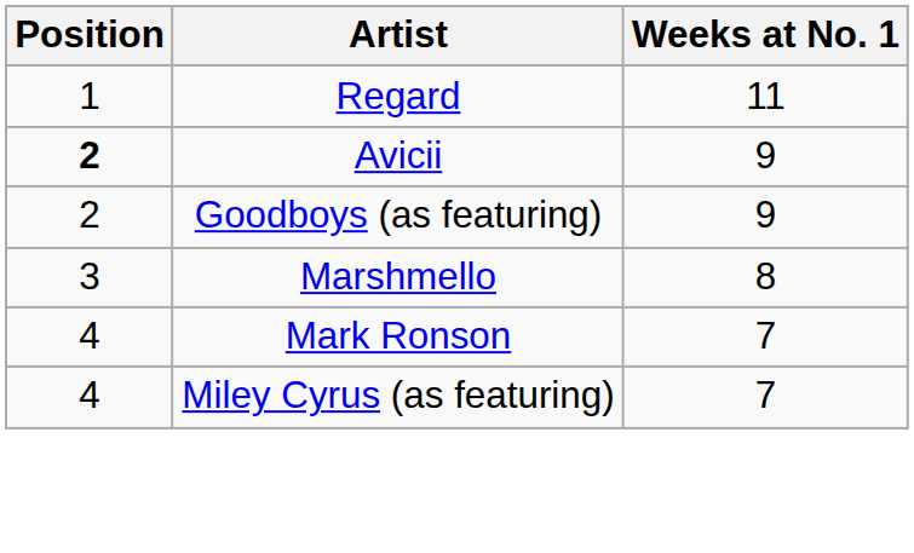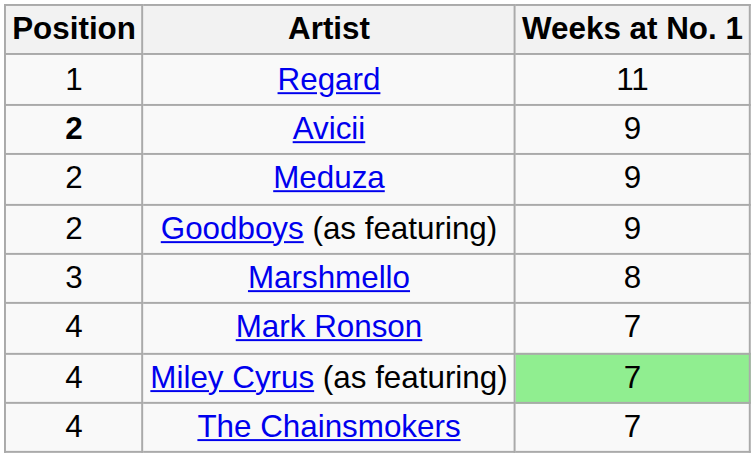+ row: 2 | Meduza | 9
Miley Cyrus (as featuring) | Weeks at No. 1: no background -> lightgreen background
+ row: 4 | The Chainsmokers | 7
